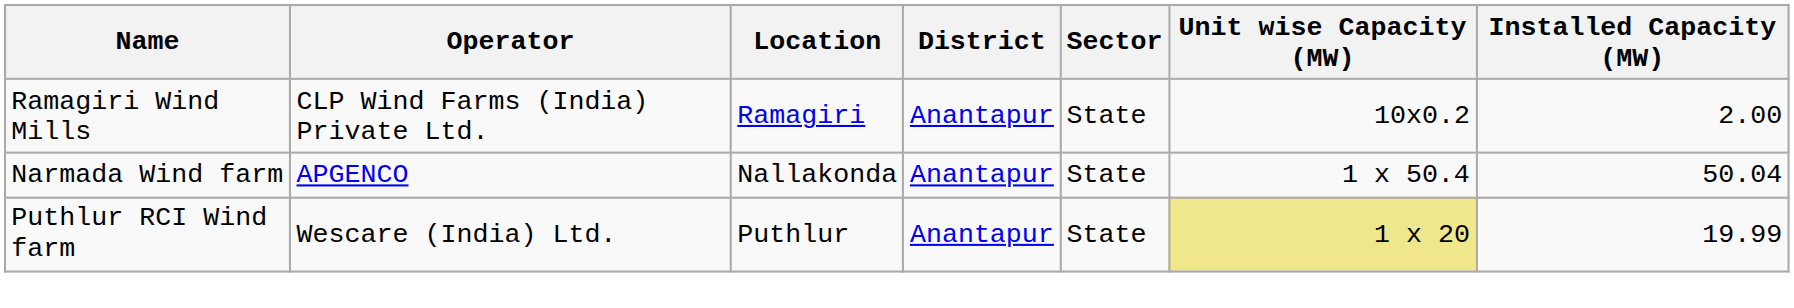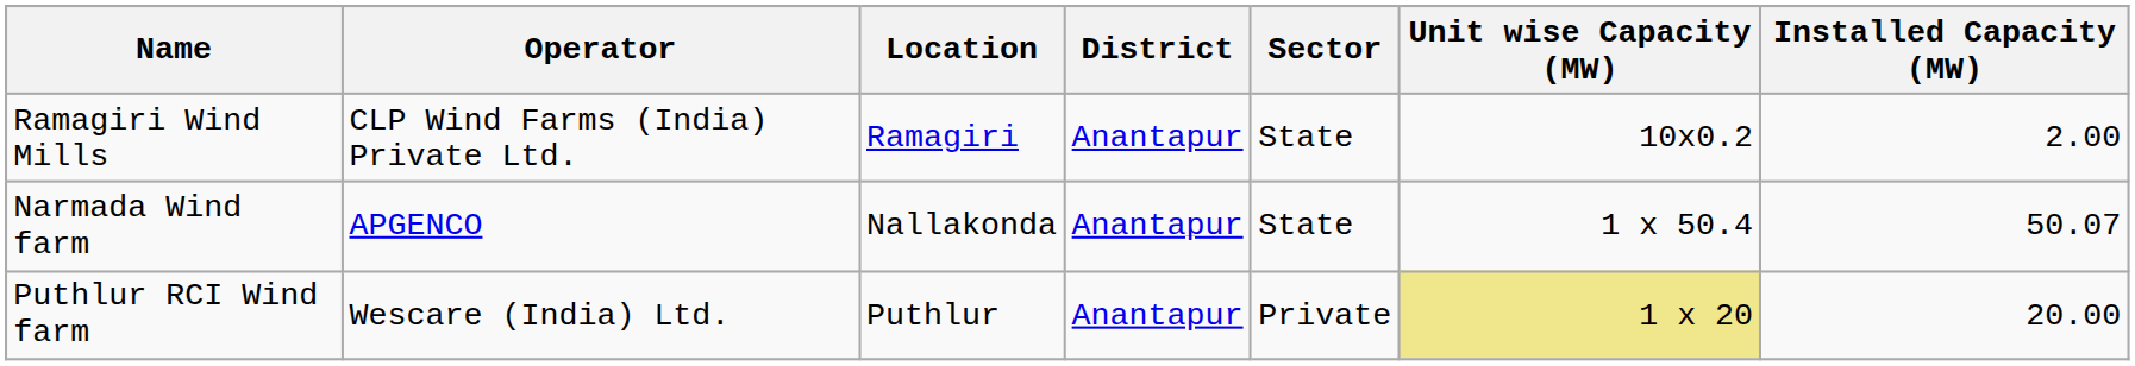Narmada Wind farm | Installed Capacity (MW): 50.04 -> 50.07
Puthlur RCI Wind farm | Sector: State -> Private
Puthlur RCI Wind farm | Installed Capacity (MW): 19.99 -> 20.00
